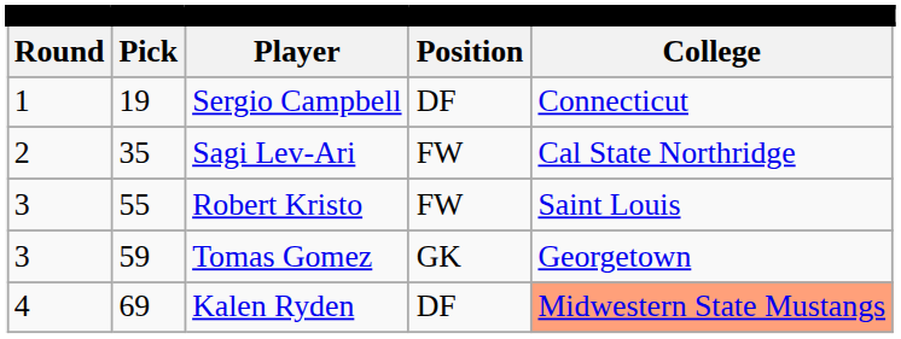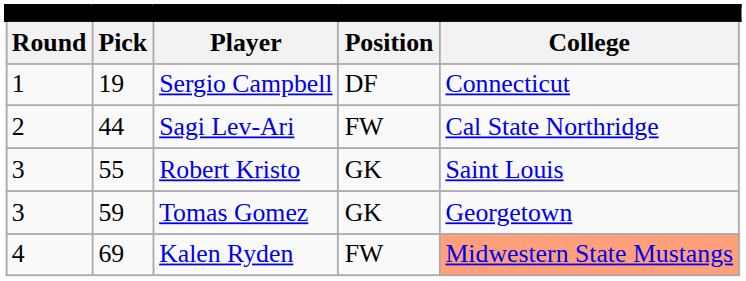Sagi Lev-Ari | column 2: 35 -> 44
Robert Kristo | column 4: FW -> GK
Kalen Ryden | column 4: DF -> FW
